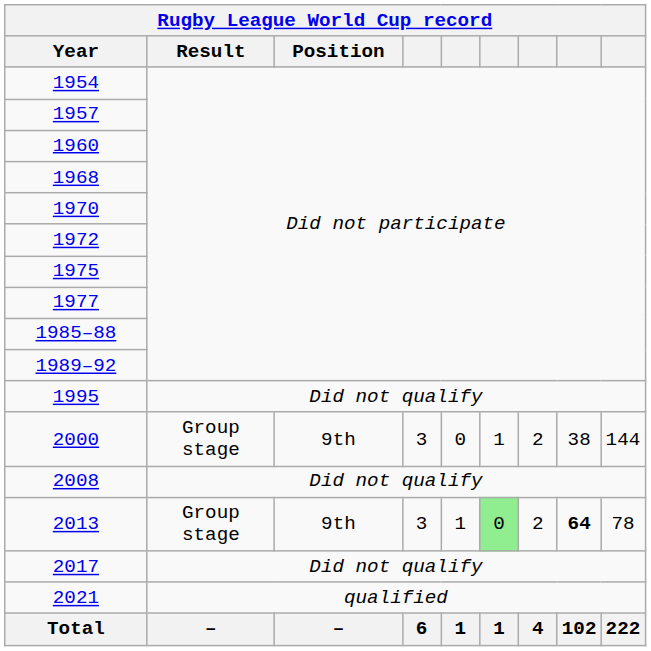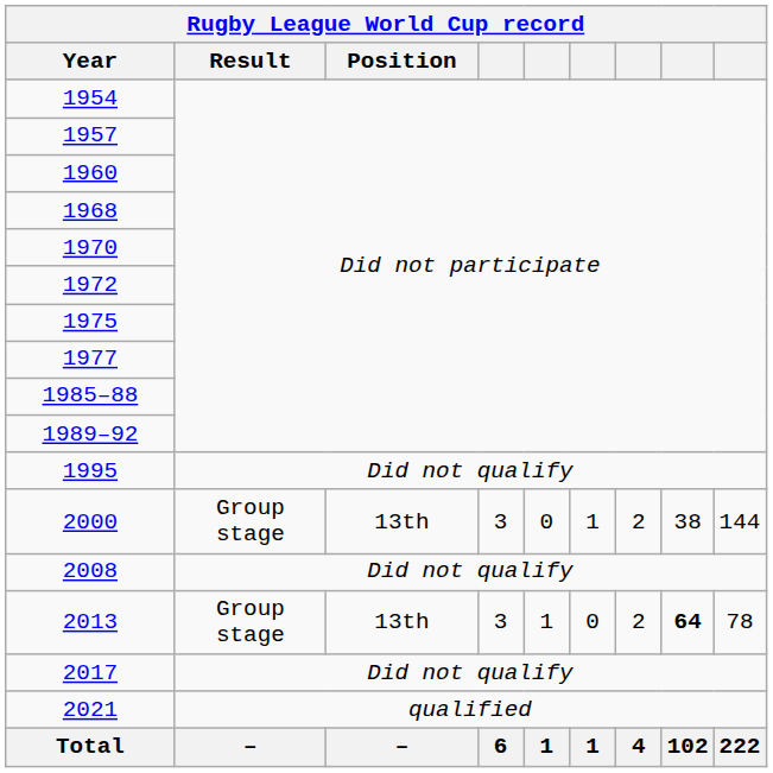2000 | Position: 9th -> 13th
2013 | Position: 9th -> 13th
2013 | column 6: lightgreen background -> no background
